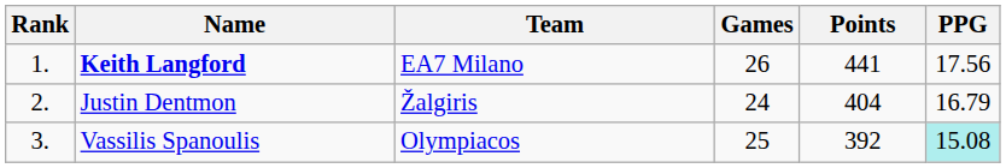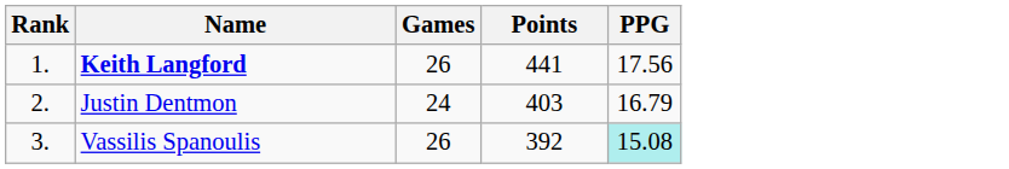- column: Team | EA7 Milano | Žalgiris | Olympiacos
Justin Dentmon | Points: 404 -> 403
Vassilis Spanoulis | Games: 25 -> 26
